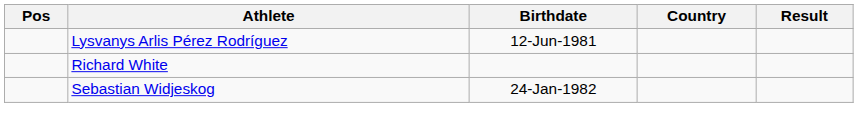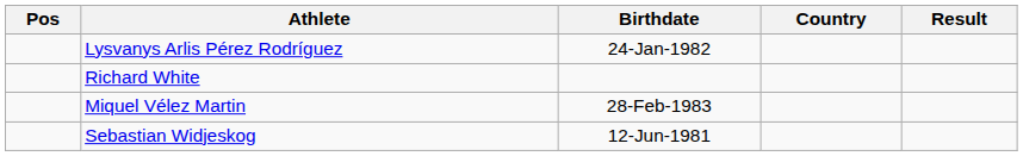Lysvanys Arlis Pérez Rodríguez | Birthdate: 12-Jun-1981 -> 24-Jan-1982
+ row: Miquel Vélez Martin | 28-Feb-1983
Sebastian Widjeskog | Birthdate: 24-Jan-1982 -> 12-Jun-1981
